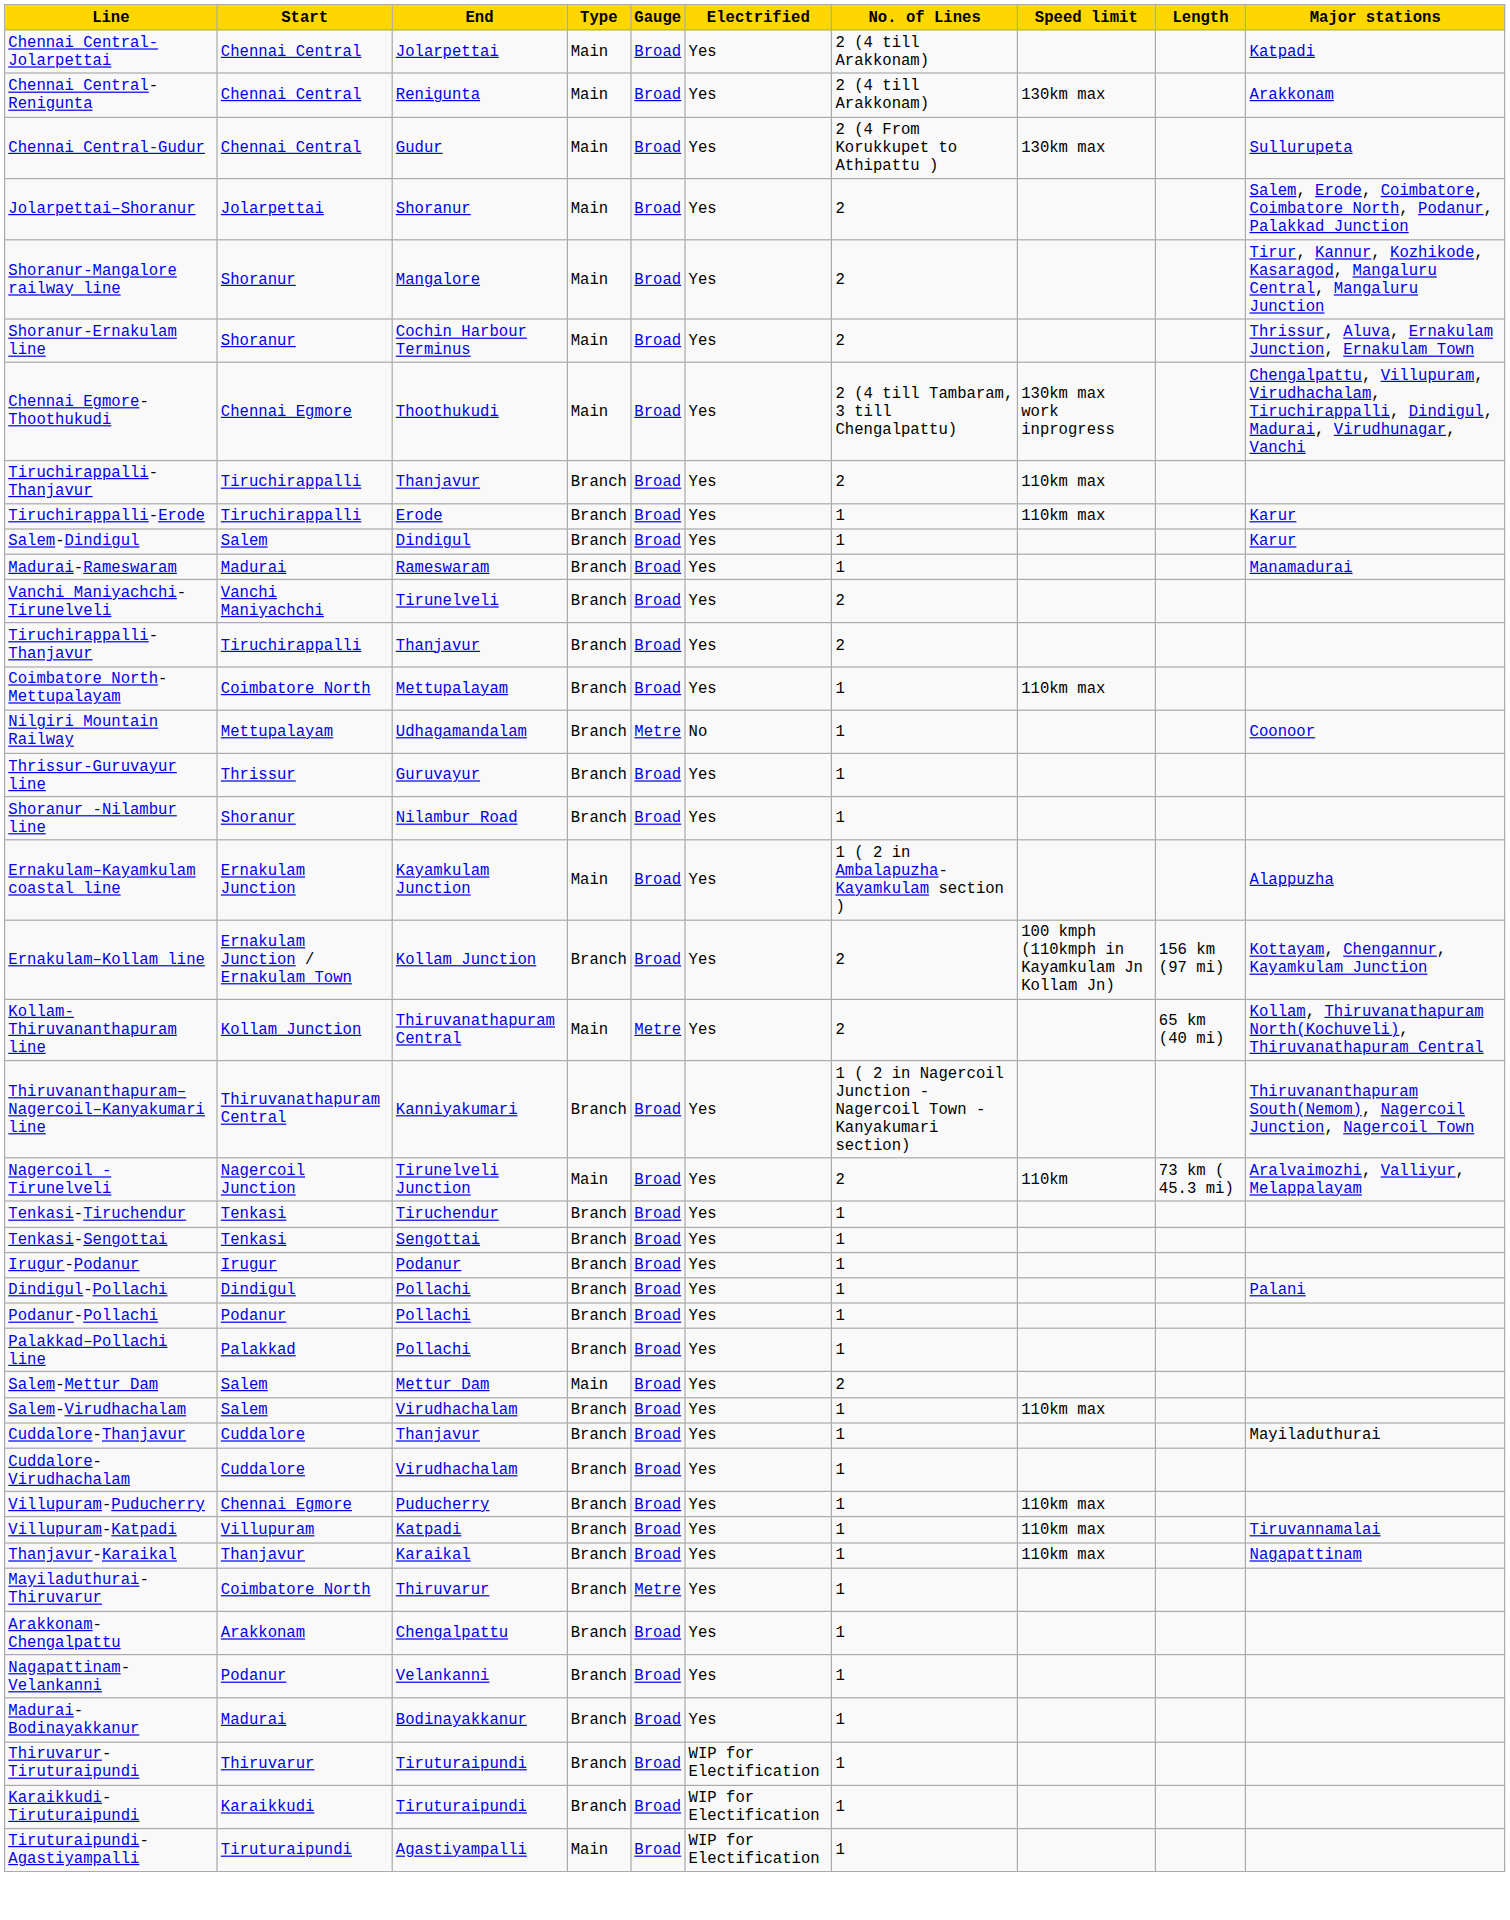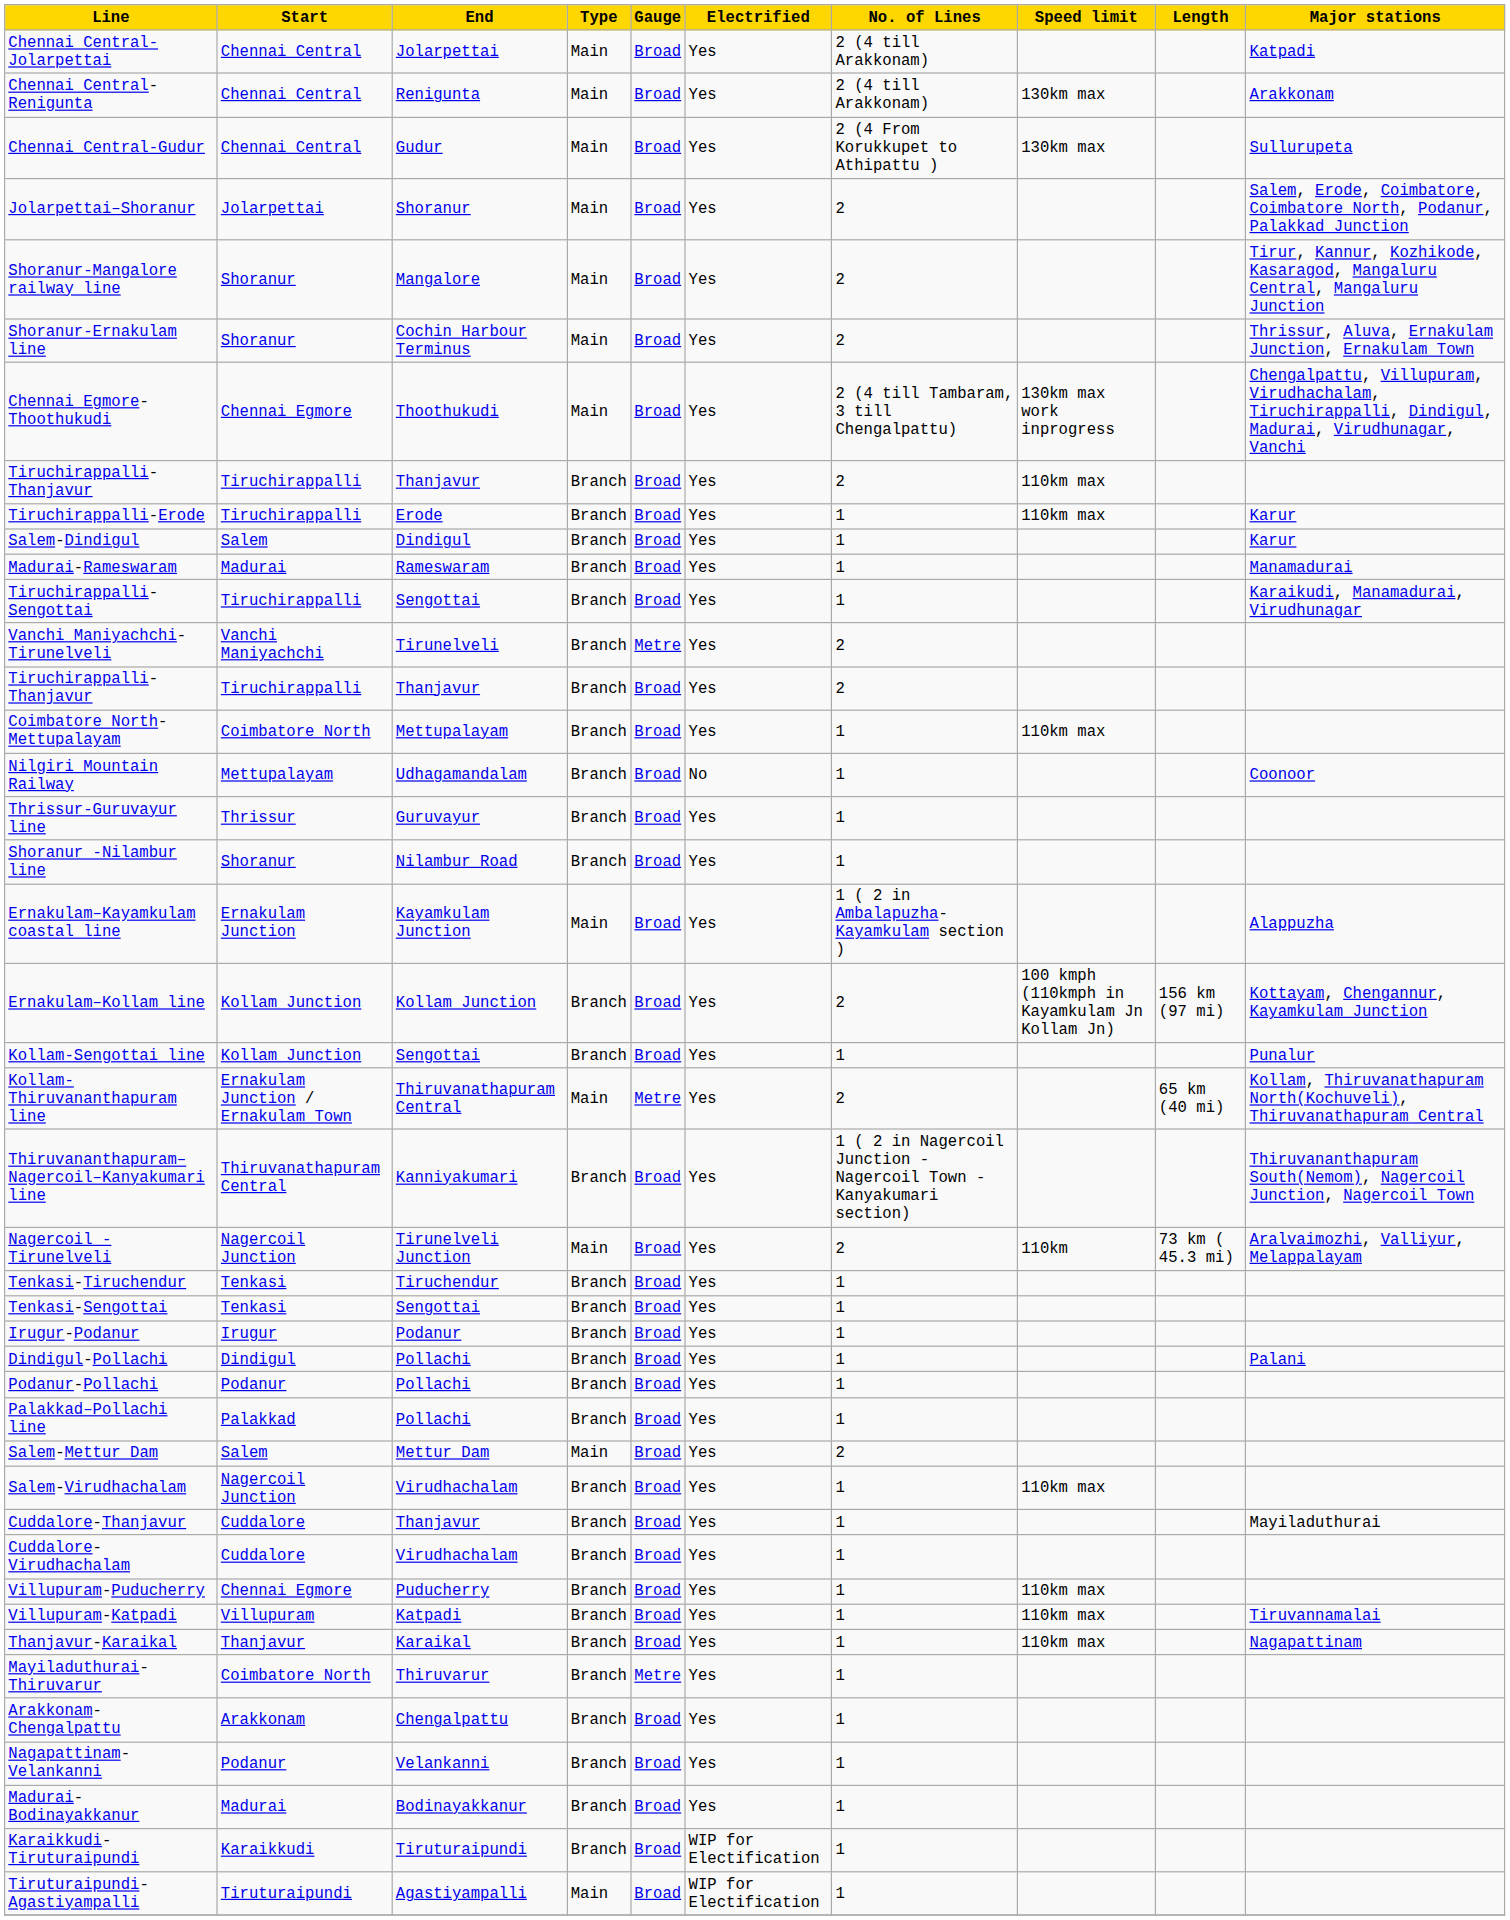+ row: Tiruchirappalli-Sengottai | Tiruchirappalli | Sengottai | Branch | Broad | Yes | 1 | Karaikudi, Manamadurai, Virudhunagar
Vanchi Maniyachchi-Tirunelveli | Gauge: Broad -> Metre
Nilgiri Mountain Railway | Gauge: Metre -> Broad
Ernakulam–Kollam line | Start: Ernakulam Junction / Ernakulam Town -> Kollam Junction
+ row: Kollam-Sengottai line | Kollam Junction | Sengottai | Branch | Broad | Yes | 1 | Punalur
Kollam-Thiruvananthapuram line | Start: Kollam Junction -> Ernakulam Junction / Ernakulam Town
Salem-Virudhachalam | Start: Salem -> Nagercoil Junction
- row: Thiruvarur-Tiruturaipundi | Thiruvarur | Tiruturaipundi | Branch | Broad | WIP for Electification | 1
